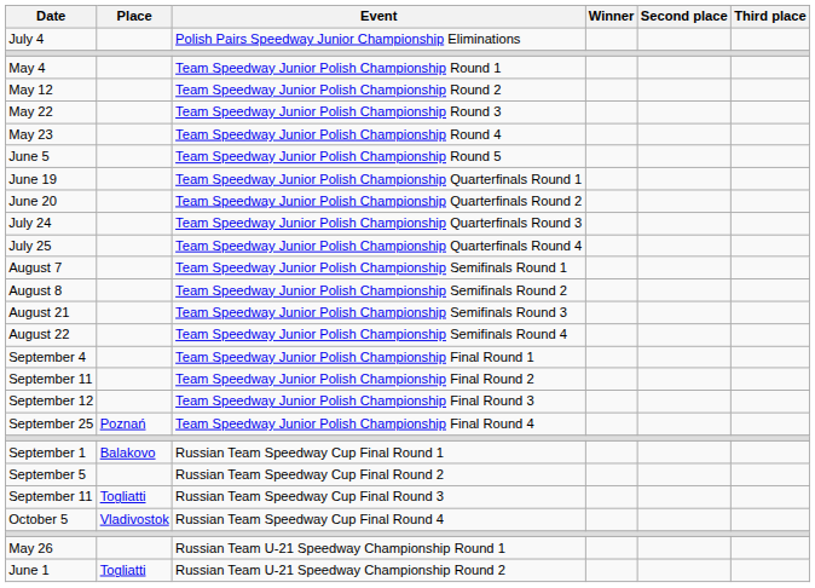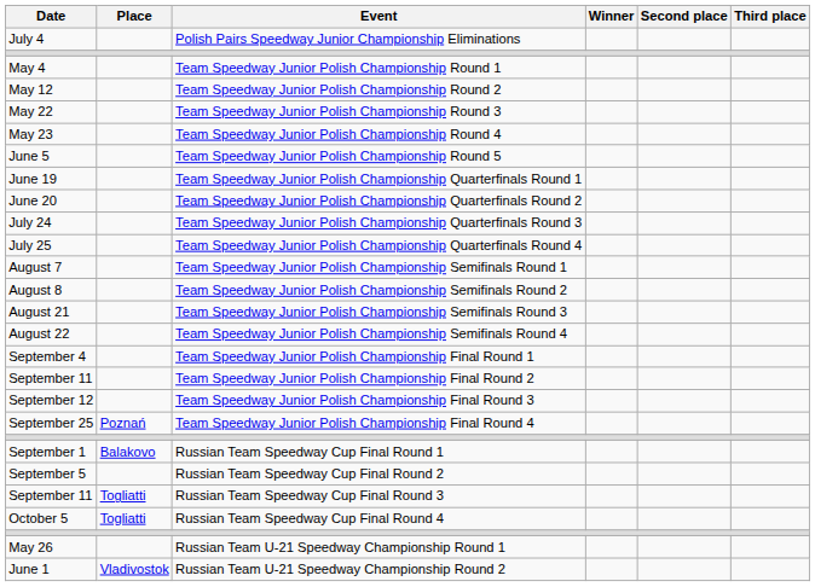Russian Team Speedway Cup Final Round 4 | Place: Vladivostok -> Togliatti
Russian Team U-21 Speedway Championship Round 2 | Place: Togliatti -> Vladivostok
